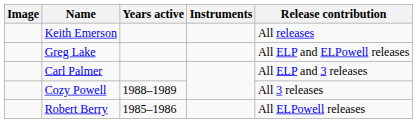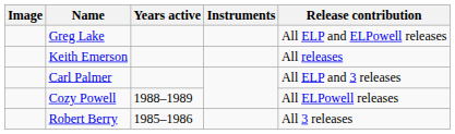rows swapped: Keith Emerson <-> Greg Lake
Cozy Powell | Release contribution: All 3 releases -> All ELPowell releases
Robert Berry | Release contribution: All ELPowell releases -> All 3 releases
